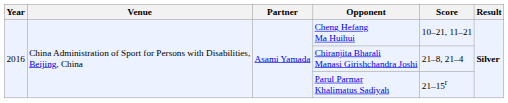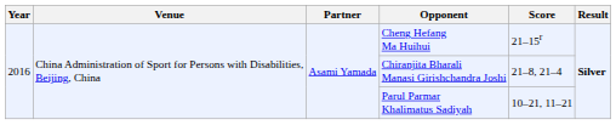Cheng Hefang Ma Huihui | Score: 10–21, 11–21 -> 21–15r
Parul Parmar Khalimatus Sadiyah | Score: 21–15r -> 10–21, 11–21
